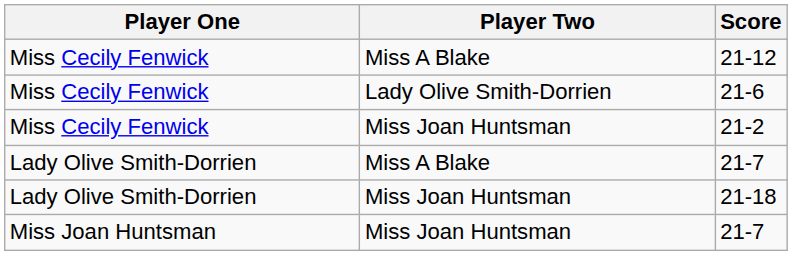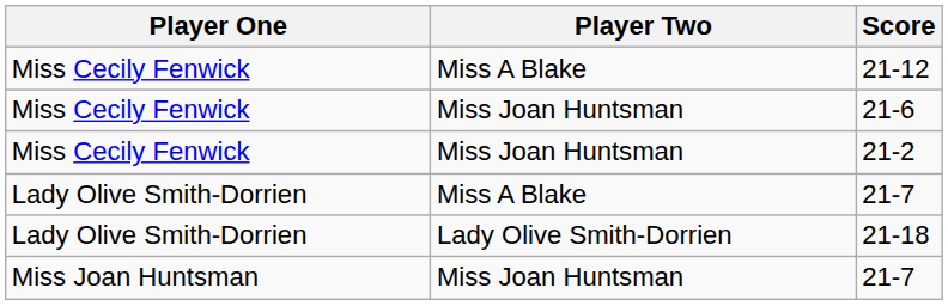21-6 | Player Two: Lady Olive Smith-Dorrien -> Miss Joan Huntsman
21-18 | Player Two: Miss Joan Huntsman -> Lady Olive Smith-Dorrien
